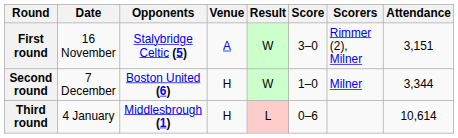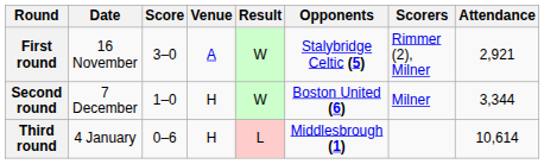columns swapped: Opponents <-> Score
First round | Attendance: 3,151 -> 2,921
